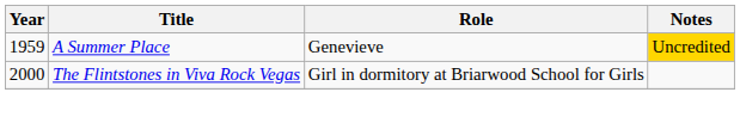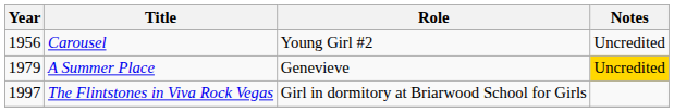+ row: 1956 | Carousel | Young Girl #2 | Uncredited
A Summer Place | Year: 1959 -> 1979
The Flintstones in Viva Rock Vegas | Year: 2000 -> 1997
